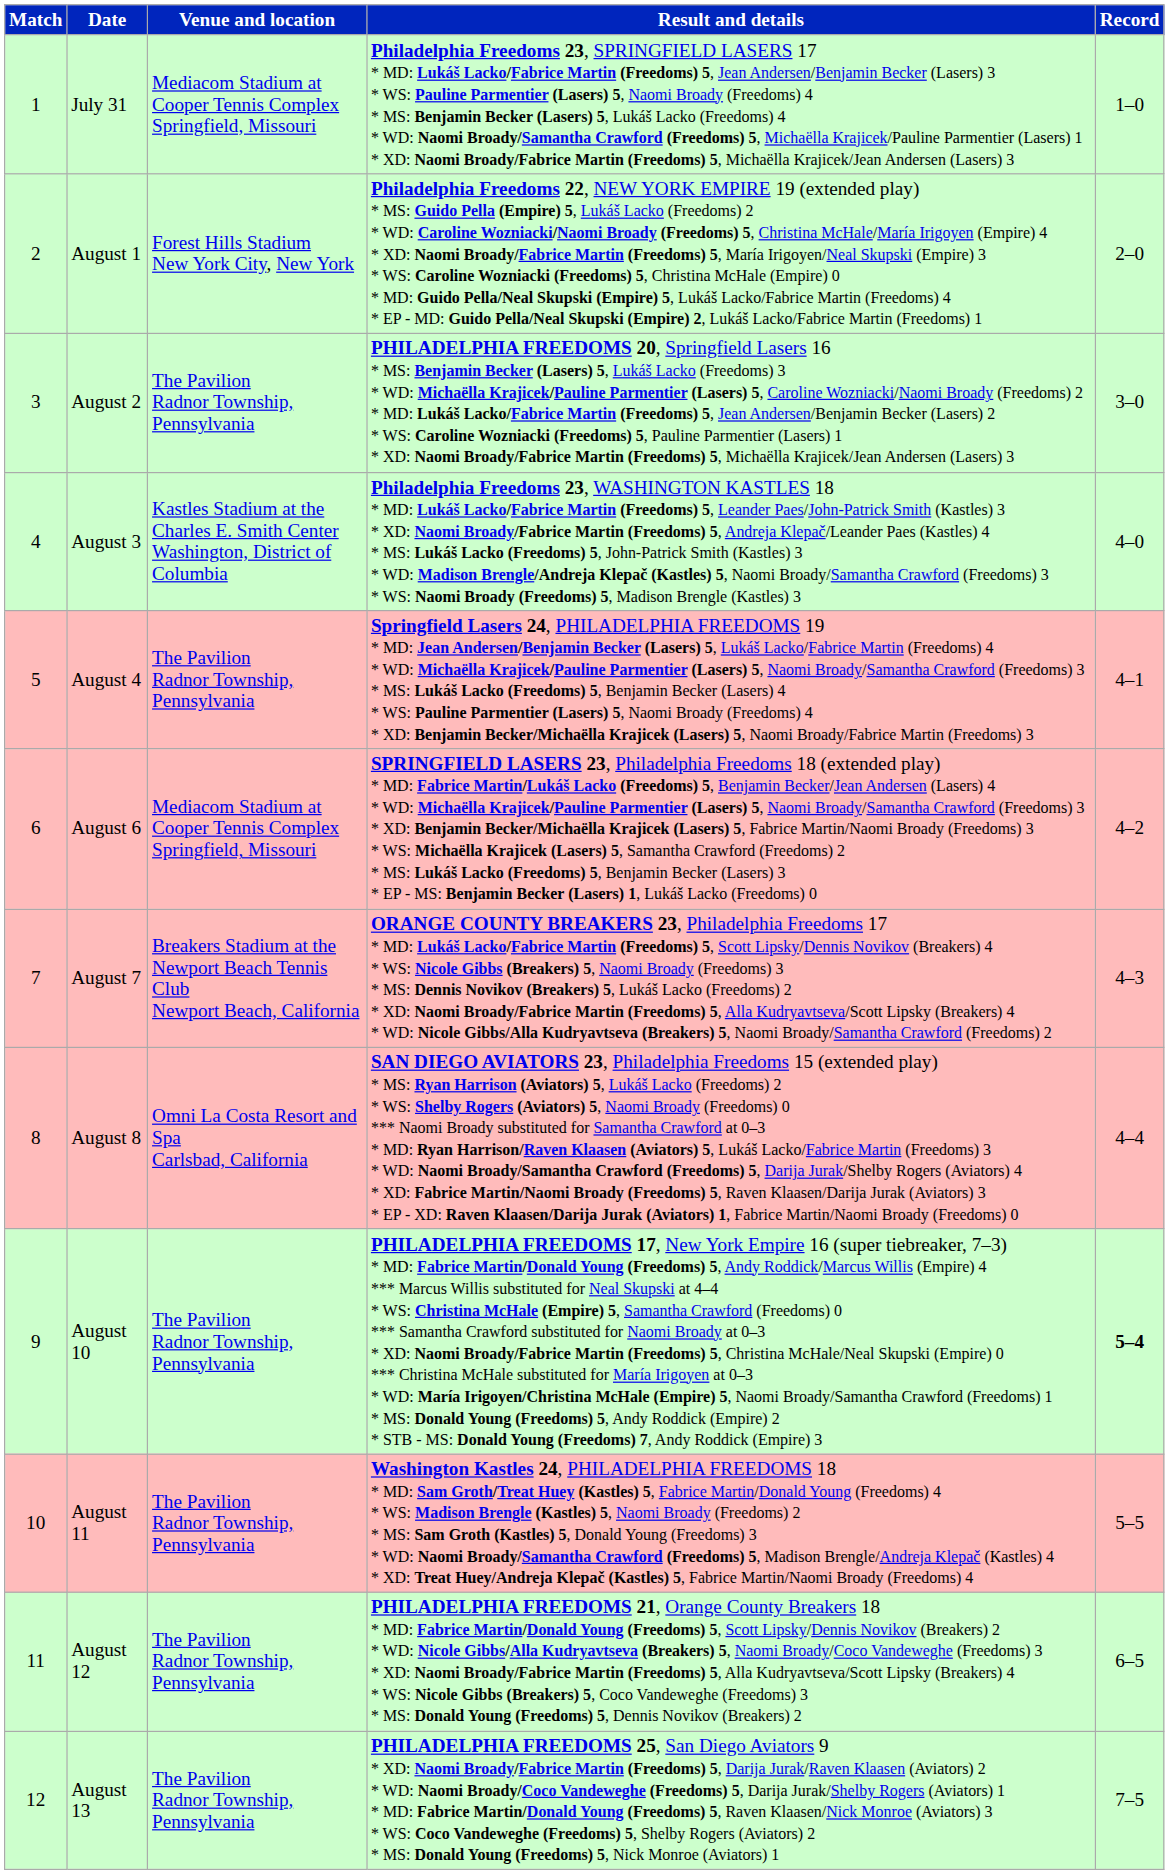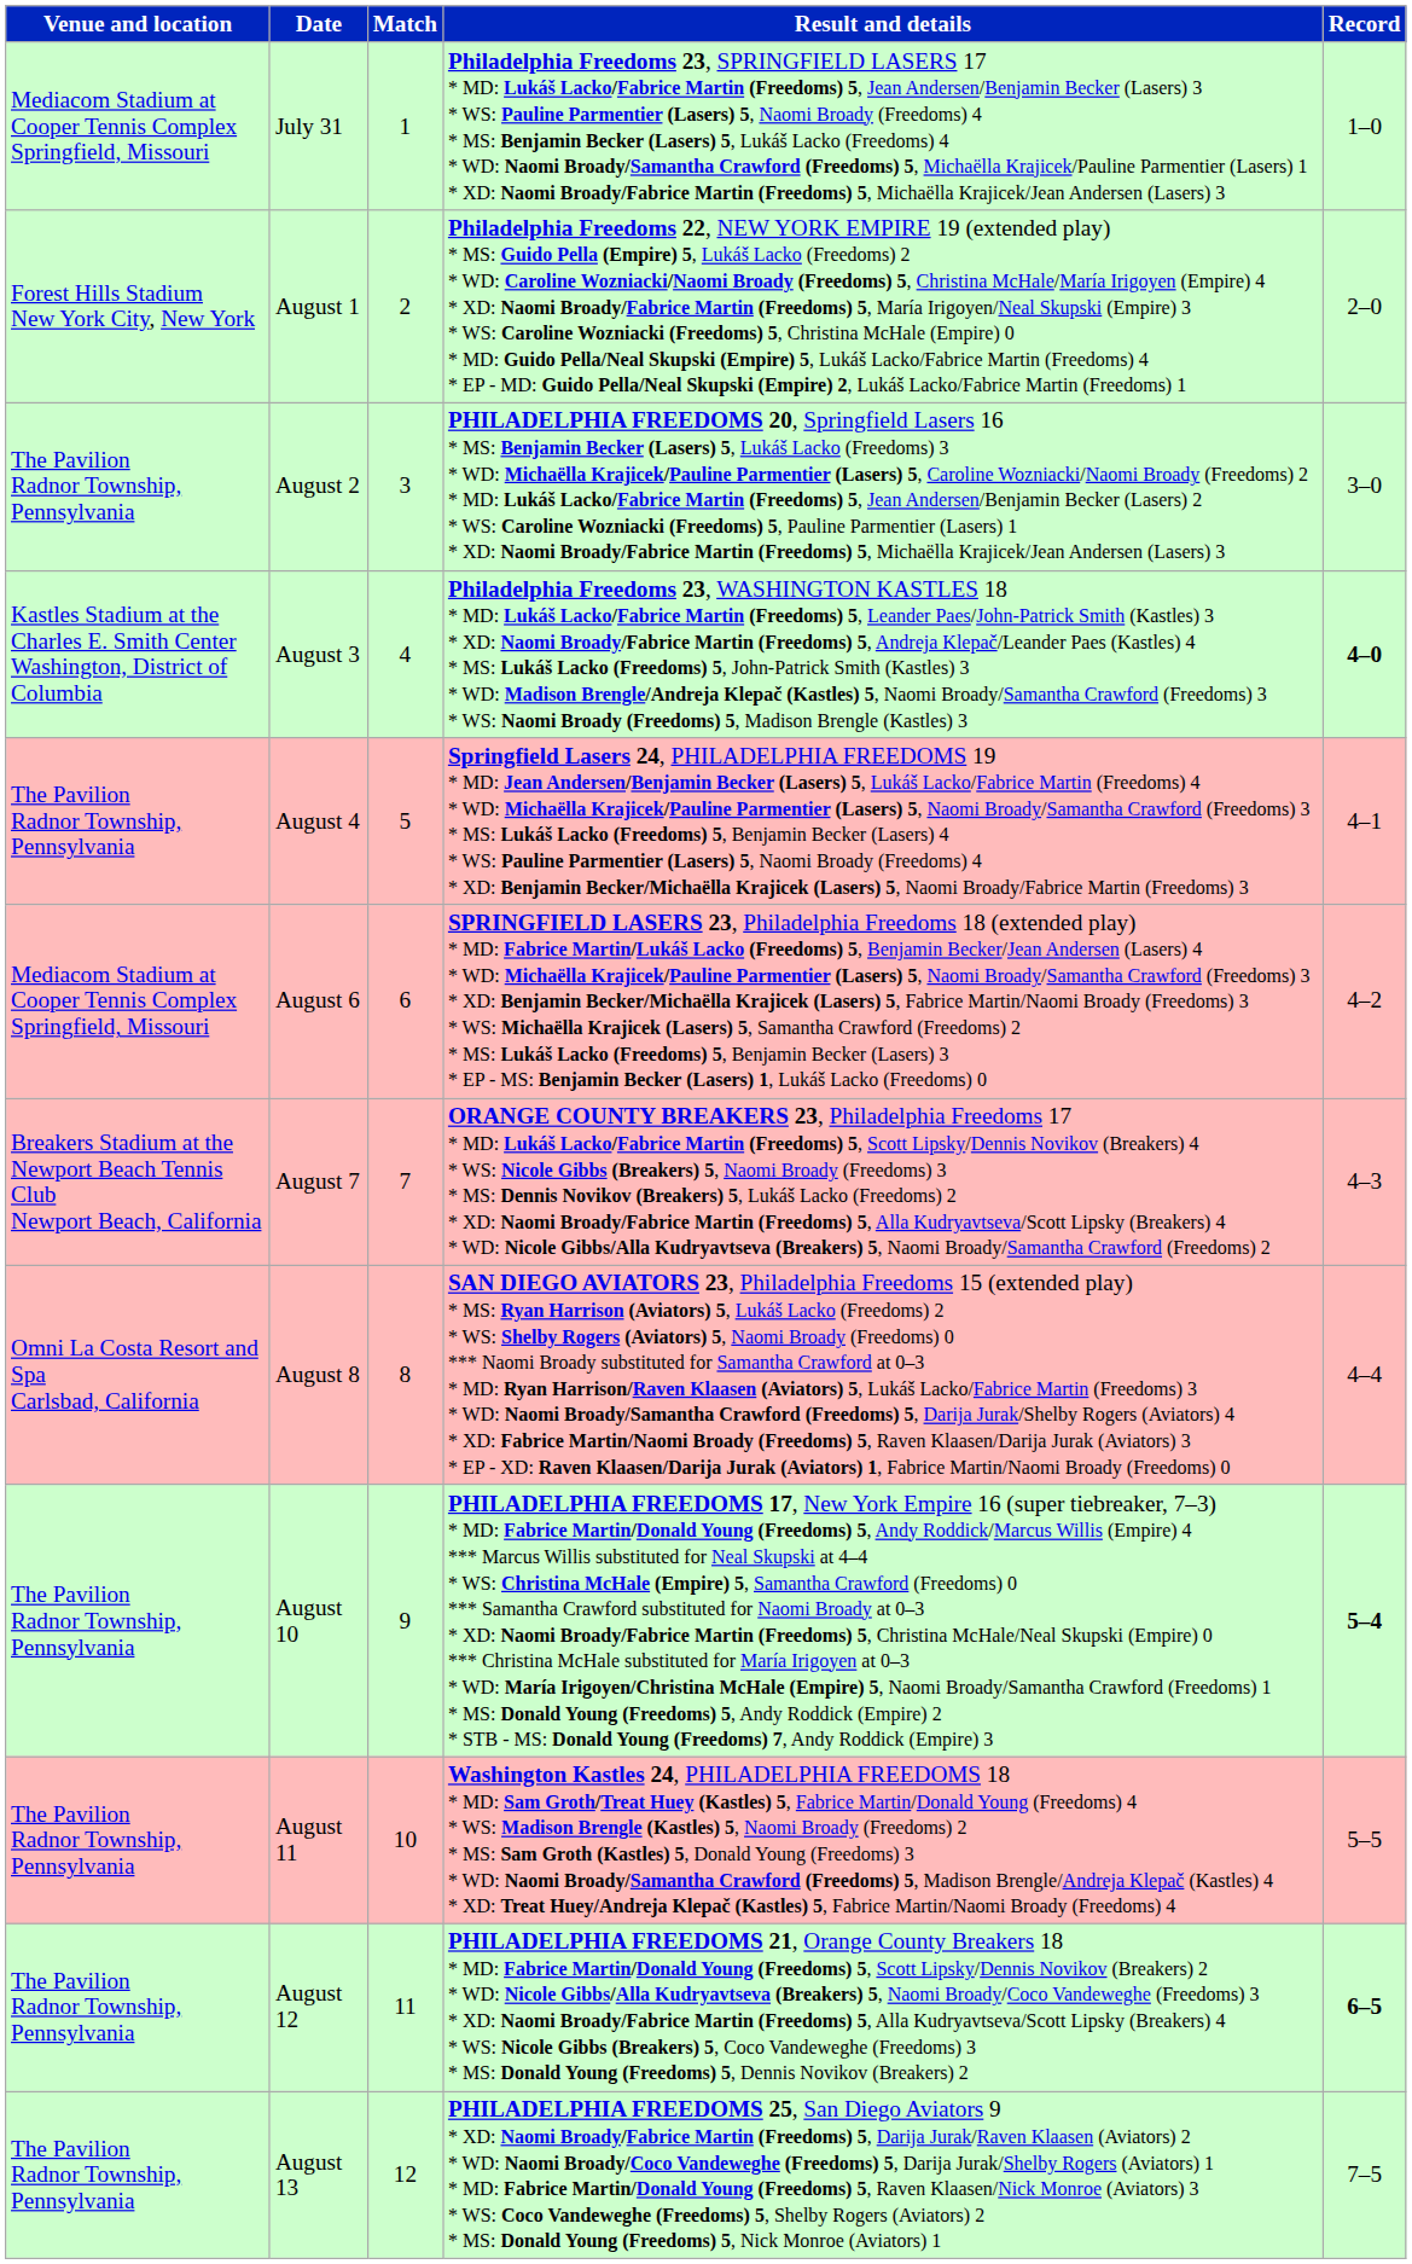columns swapped: Match <-> Venue and location
August 3 | Record: normal -> bold
August 12 | Record: normal -> bold
